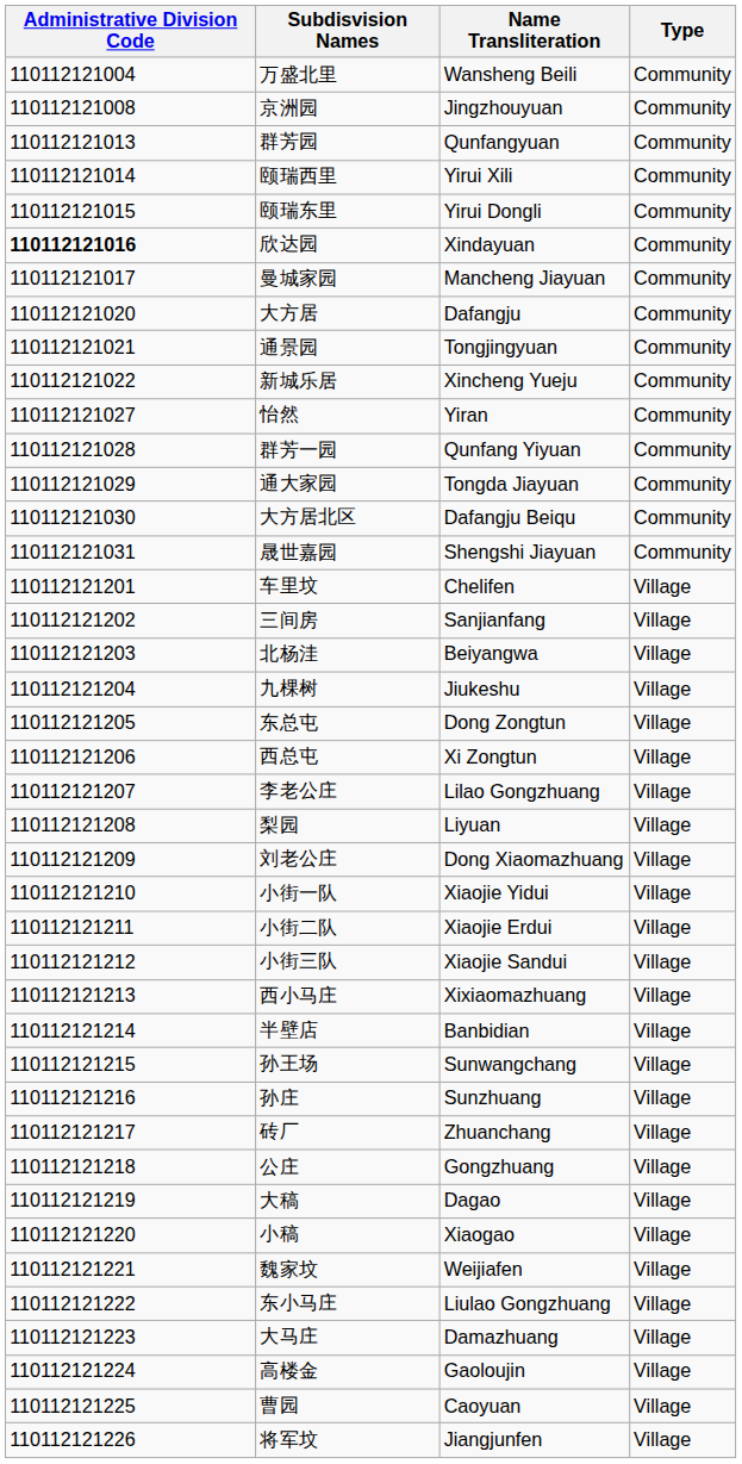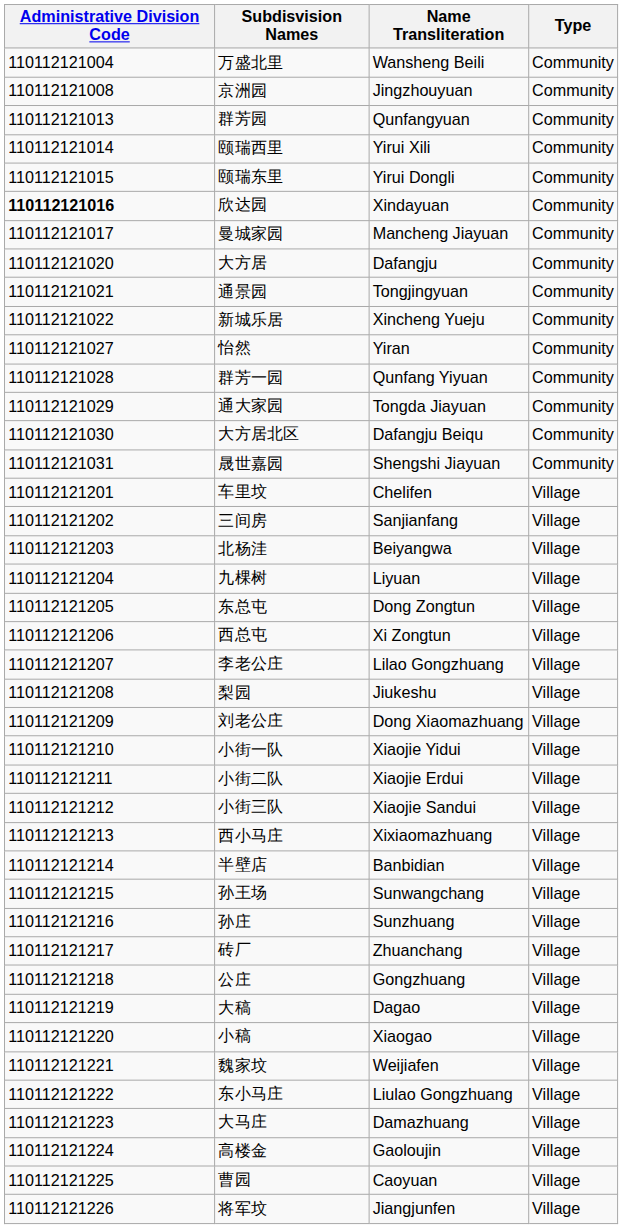九棵树 | Name Transliteration: Jiukeshu -> Liyuan
梨园 | Name Transliteration: Liyuan -> Jiukeshu
